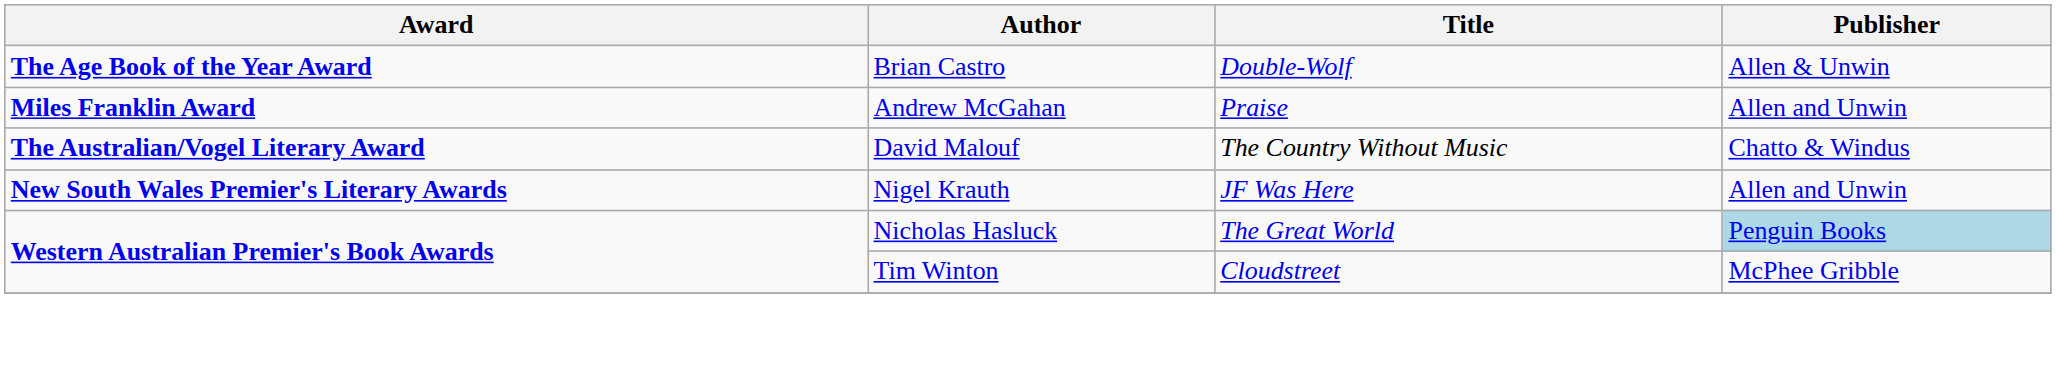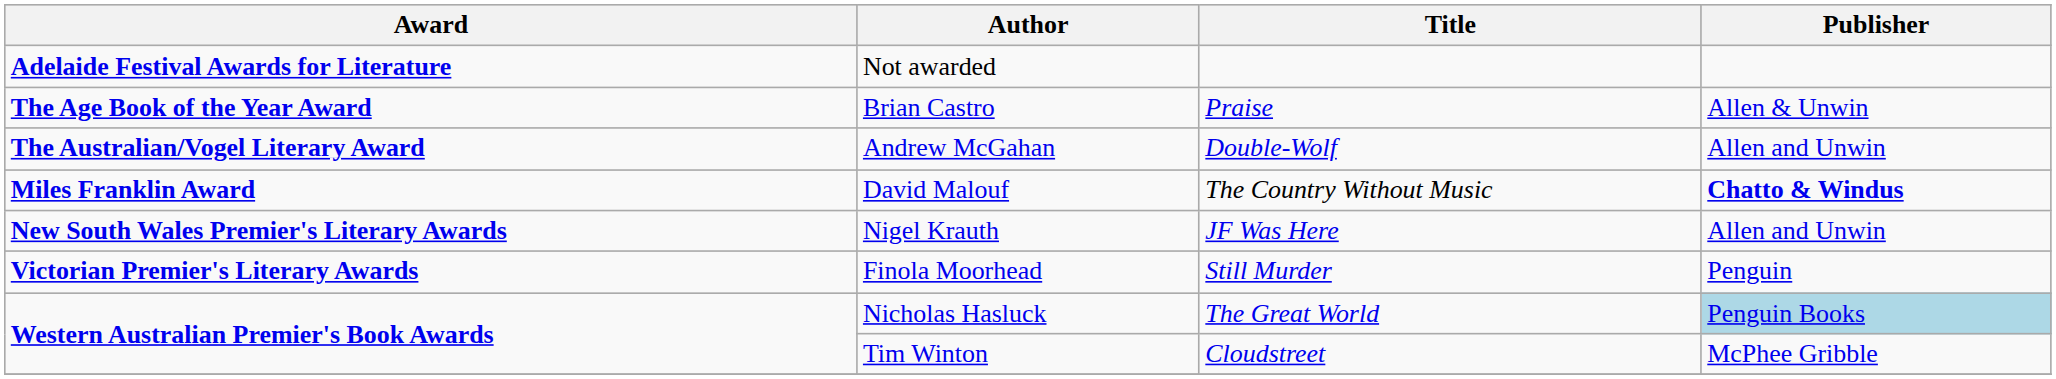+ row: Adelaide Festival Awards for Literature | Not awarded
Brian Castro | Title: Double-Wolf -> Praise
Andrew McGahan | Award: Miles Franklin Award -> The Australian/Vogel Literary Award
Andrew McGahan | Title: Praise -> Double-Wolf
David Malouf | Award: The Australian/Vogel Literary Award -> Miles Franklin Award
David Malouf | Publisher: normal -> bold
+ row: Victorian Premier's Literary Awards | Finola Moorhead | Still Murder | Penguin
